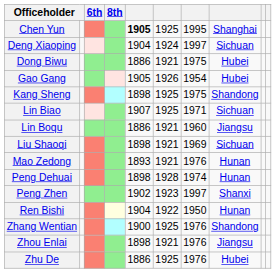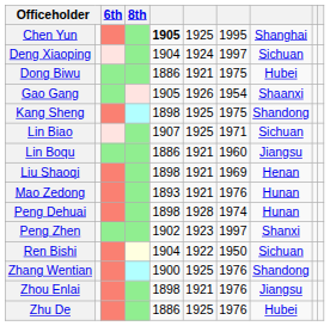Gao Gang | column 8: Hubei -> Shaanxi
Liu Shaoqi | column 8: Sichuan -> Henan
Ren Bishi | column 8: Hunan -> Sichuan
